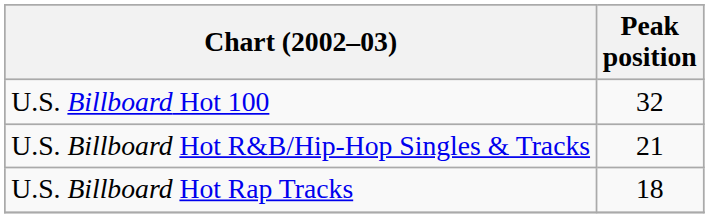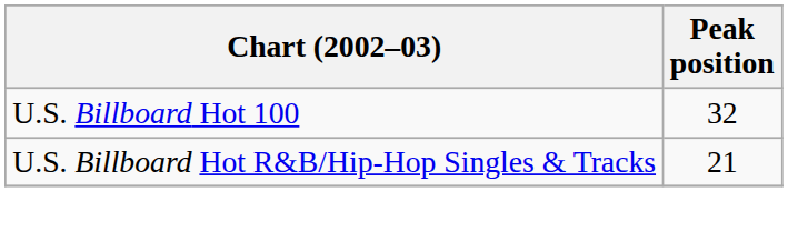- row: U.S. Billboard Hot Rap Tracks | 18
